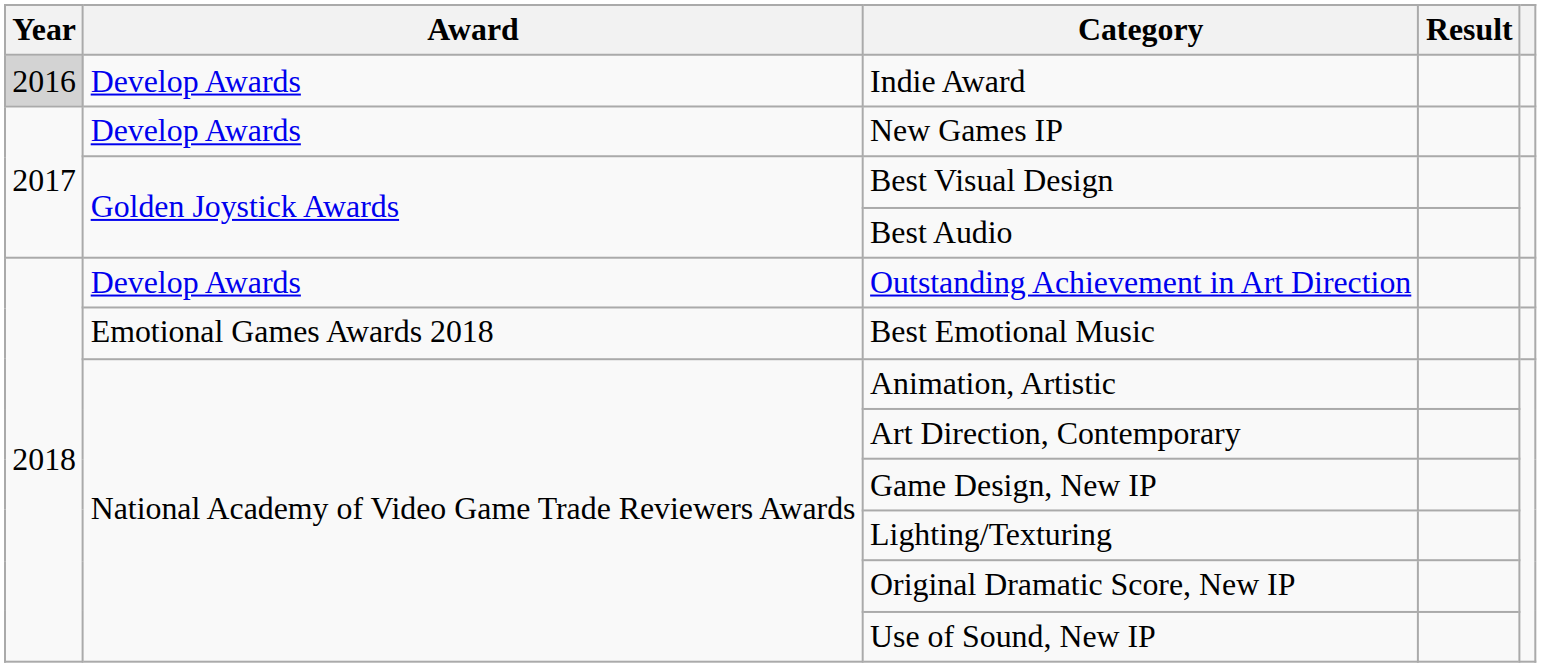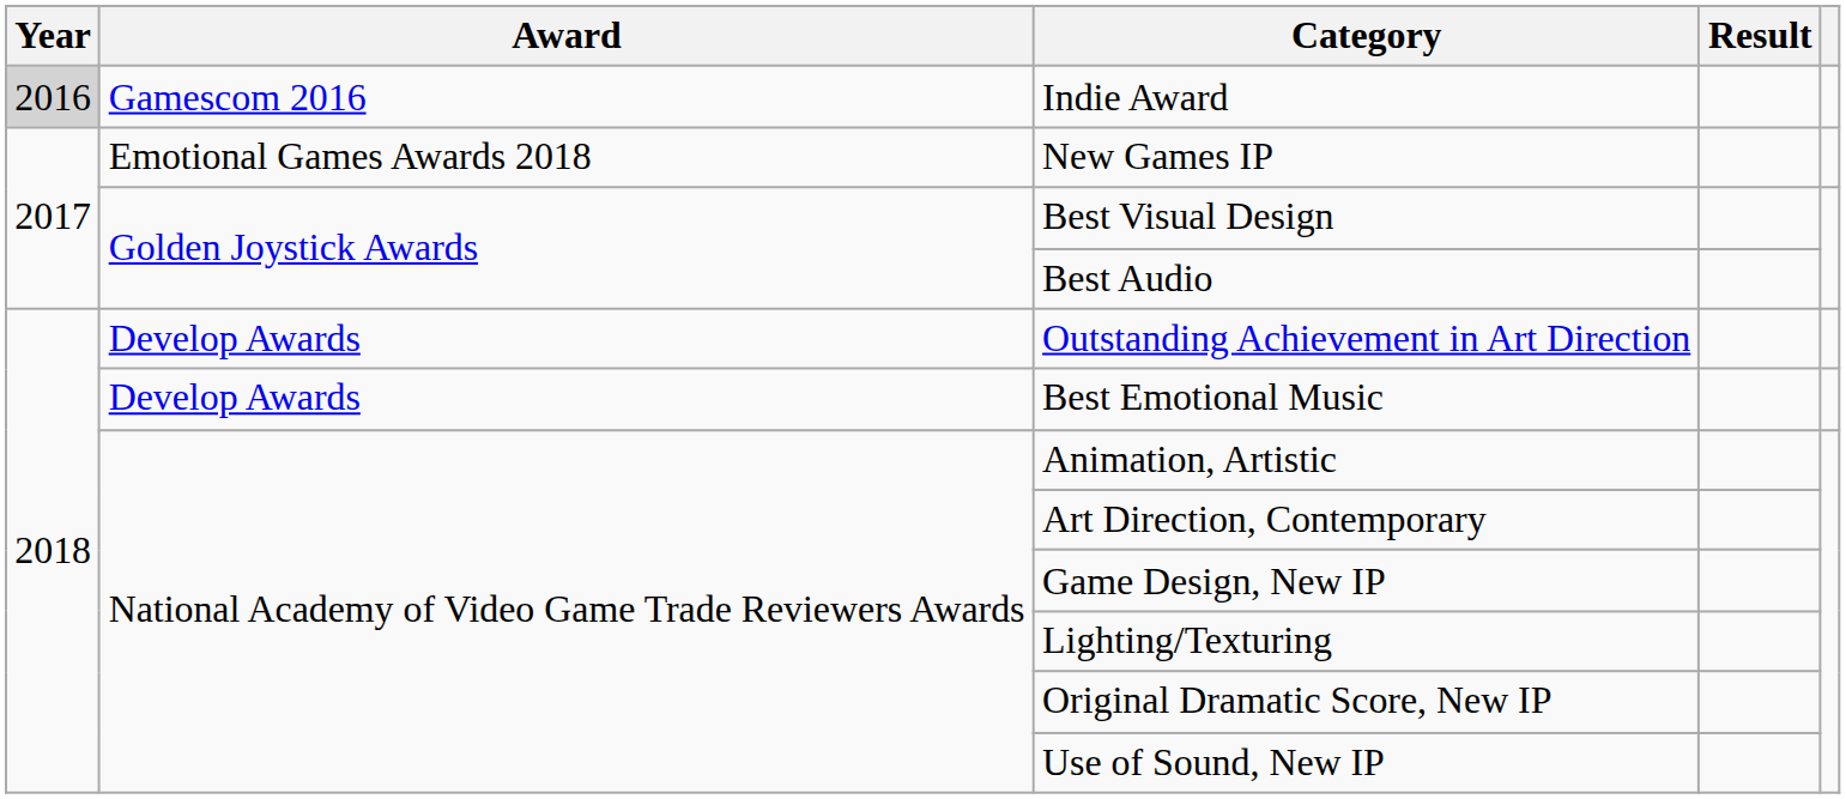Indie Award | Award: Develop Awards -> Gamescom 2016
New Games IP | Award: Develop Awards -> Emotional Games Awards 2018
Best Emotional Music | Award: Emotional Games Awards 2018 -> Develop Awards
